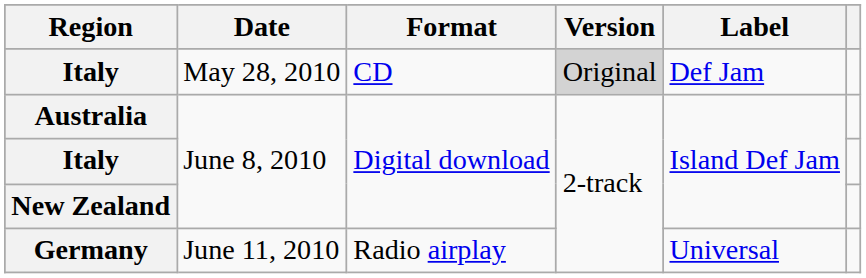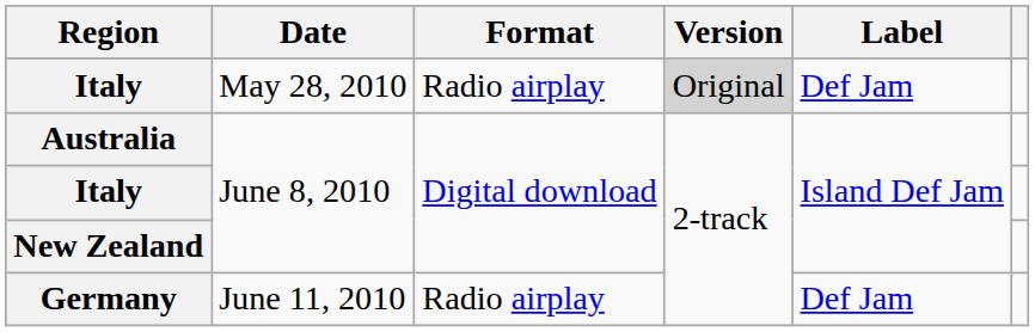Italy / May 28, 2010 | Format: CD -> Radio airplay
Germany | Label: Universal -> Def Jam
